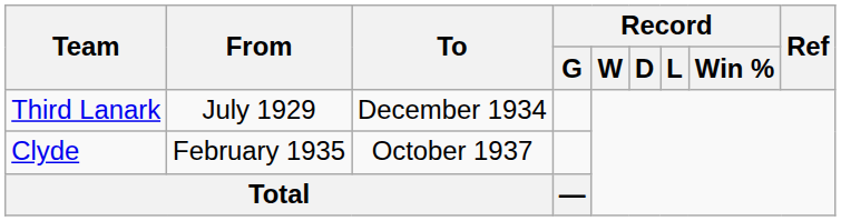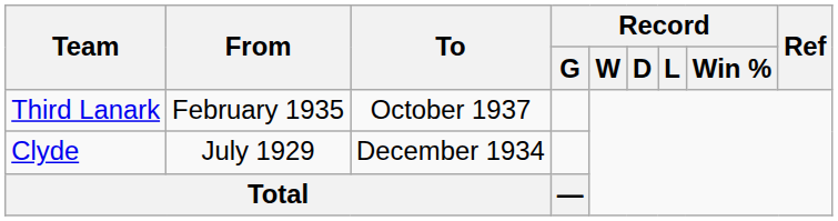Third Lanark | From: July 1929 -> February 1935
Third Lanark | To: December 1934 -> October 1937
Clyde | From: February 1935 -> July 1929
Clyde | To: October 1937 -> December 1934
